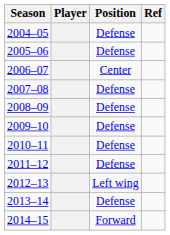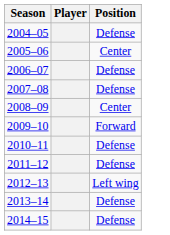- column: Ref
2005–06 | Position: Defense -> Center
2006–07 | Position: Center -> Defense
2008–09 | Position: Defense -> Center
2009–10 | Position: Defense -> Forward
2014–15 | Position: Forward -> Defense
